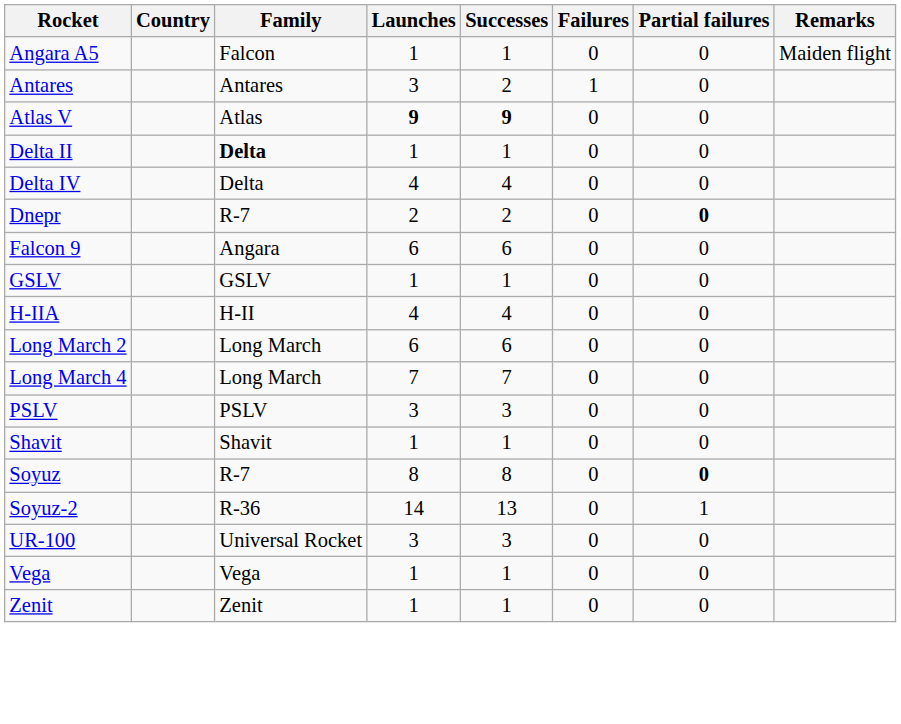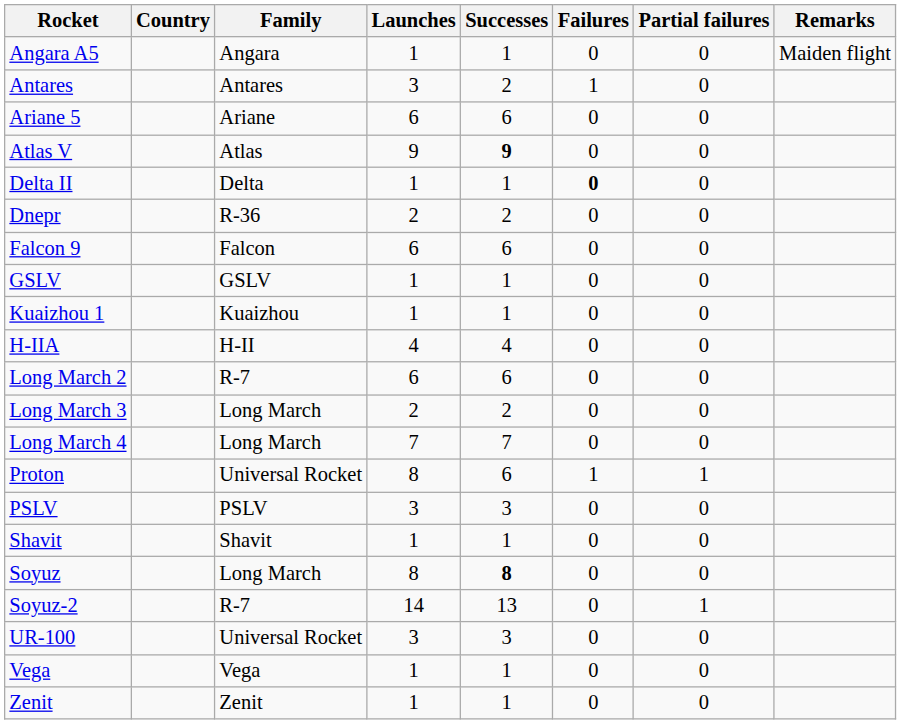Angara A5 | Family: Falcon -> Angara
+ row: Ariane 5 | Ariane | 6 | 6 | 0 | 0
Atlas V | Launches: bold -> normal
Delta II | Family: bold -> normal
Delta II | Failures: normal -> bold
- row: Delta IV | Delta | 4 | 4 | 0 | 0
Dnepr | Family: R-7 -> R-36
Dnepr | Partial failures: bold -> normal
Falcon 9 | Family: Angara -> Falcon
+ row: Kuaizhou 1 | Kuaizhou | 1 | 1 | 0 | 0
Long March 2 | Family: Long March -> R-7
+ row: Long March 3 | Long March | 2 | 2 | 0 | 0
+ row: Proton | Universal Rocket | 8 | 6 | 1 | 1
Soyuz | Family: R-7 -> Long March
Soyuz | Successes: normal -> bold
Soyuz | Partial failures: bold -> normal
Soyuz-2 | Family: R-36 -> R-7
